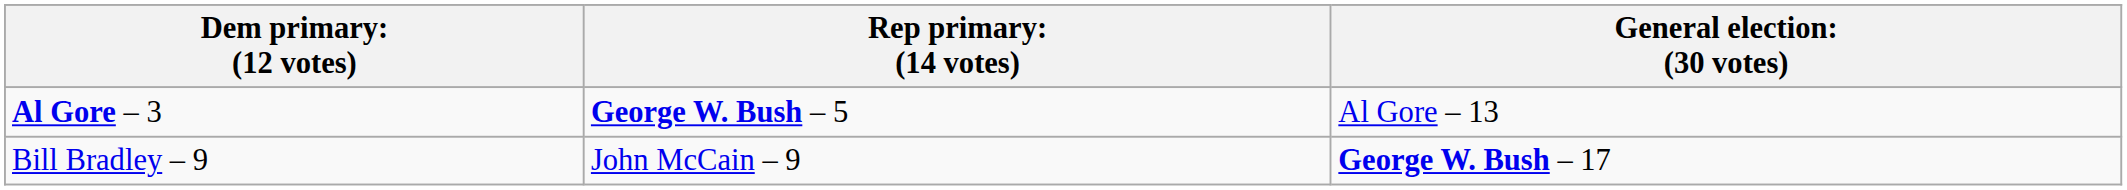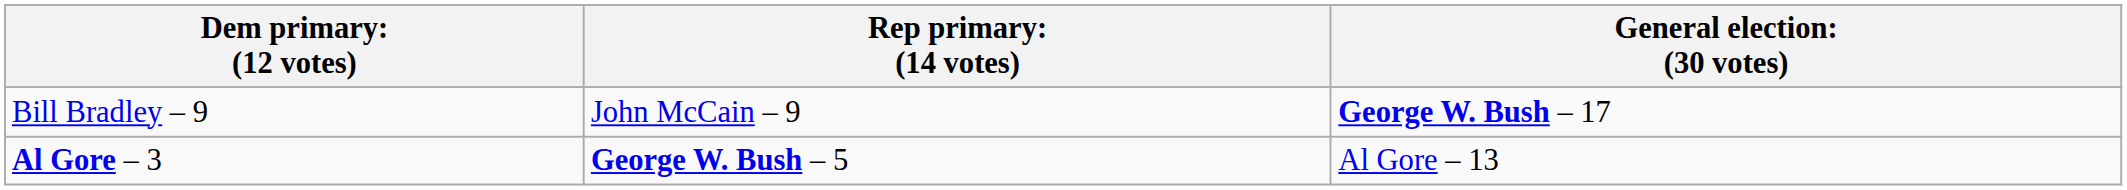rows swapped: Bill Bradley – 9 <-> Al Gore – 3
